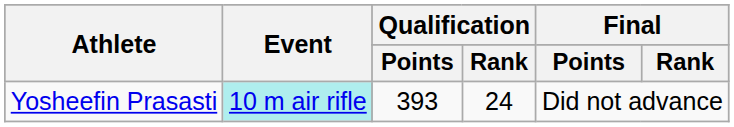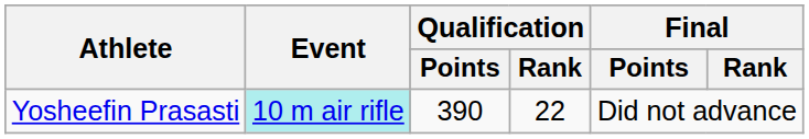Yosheefin Prasasti | Qualification / Points: 393 -> 390
Yosheefin Prasasti | Qualification / Rank: 24 -> 22
